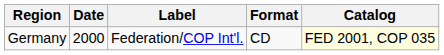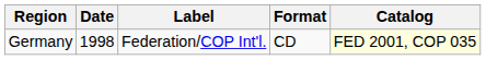Germany | Date: 2000 -> 1998
